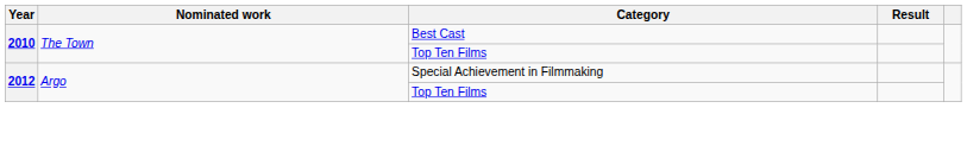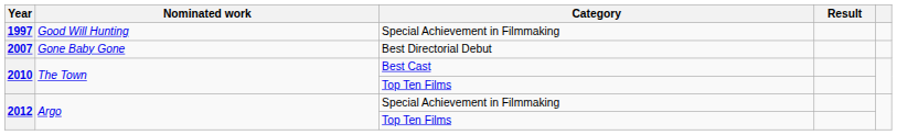+ row: 1997 | Good Will Hunting | Special Achievement in Filmmaking
+ row: 2007 | Gone Baby Gone | Best Directorial Debut
